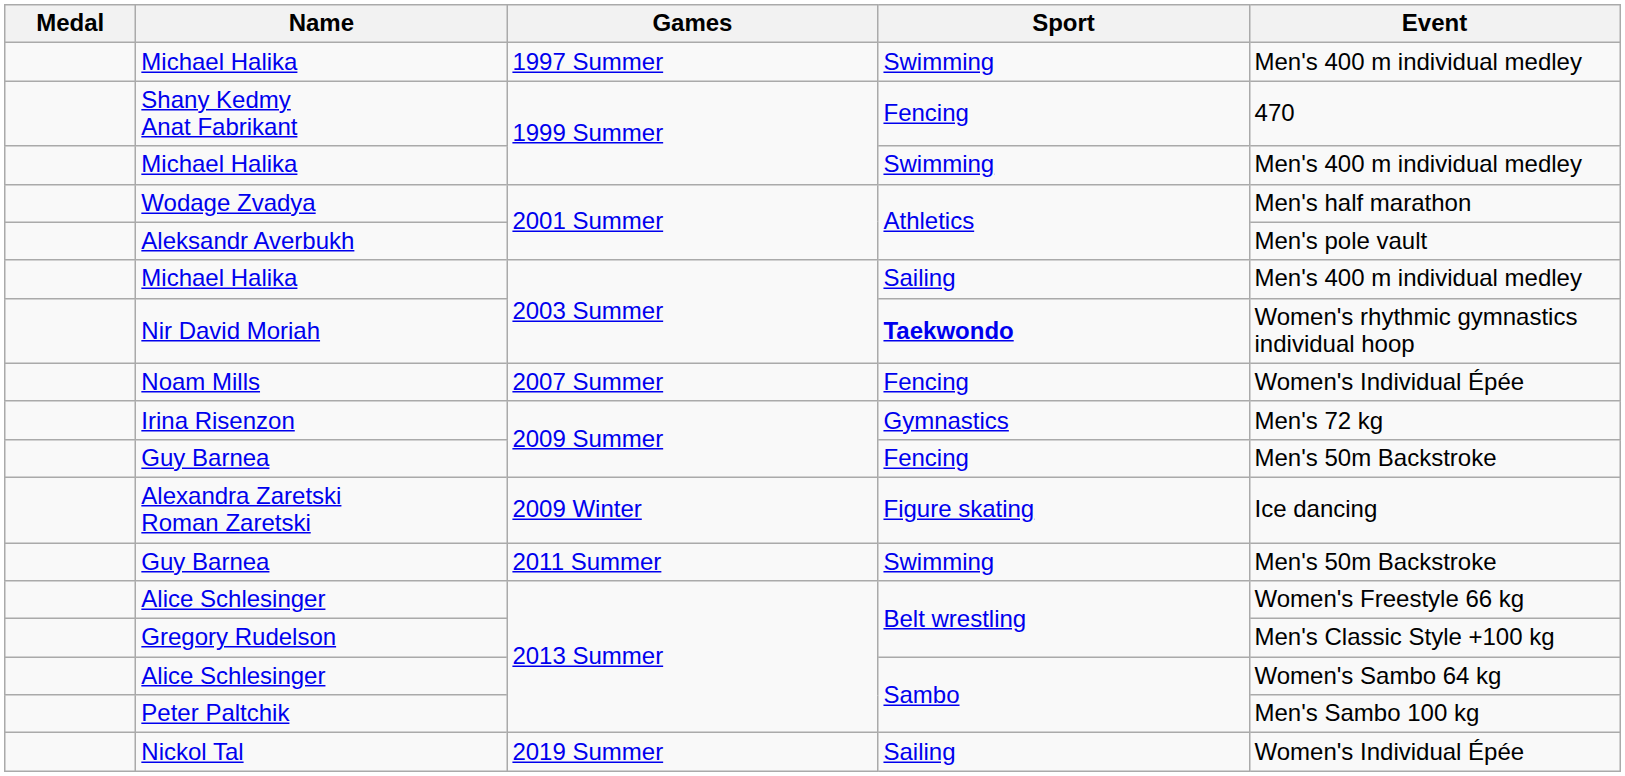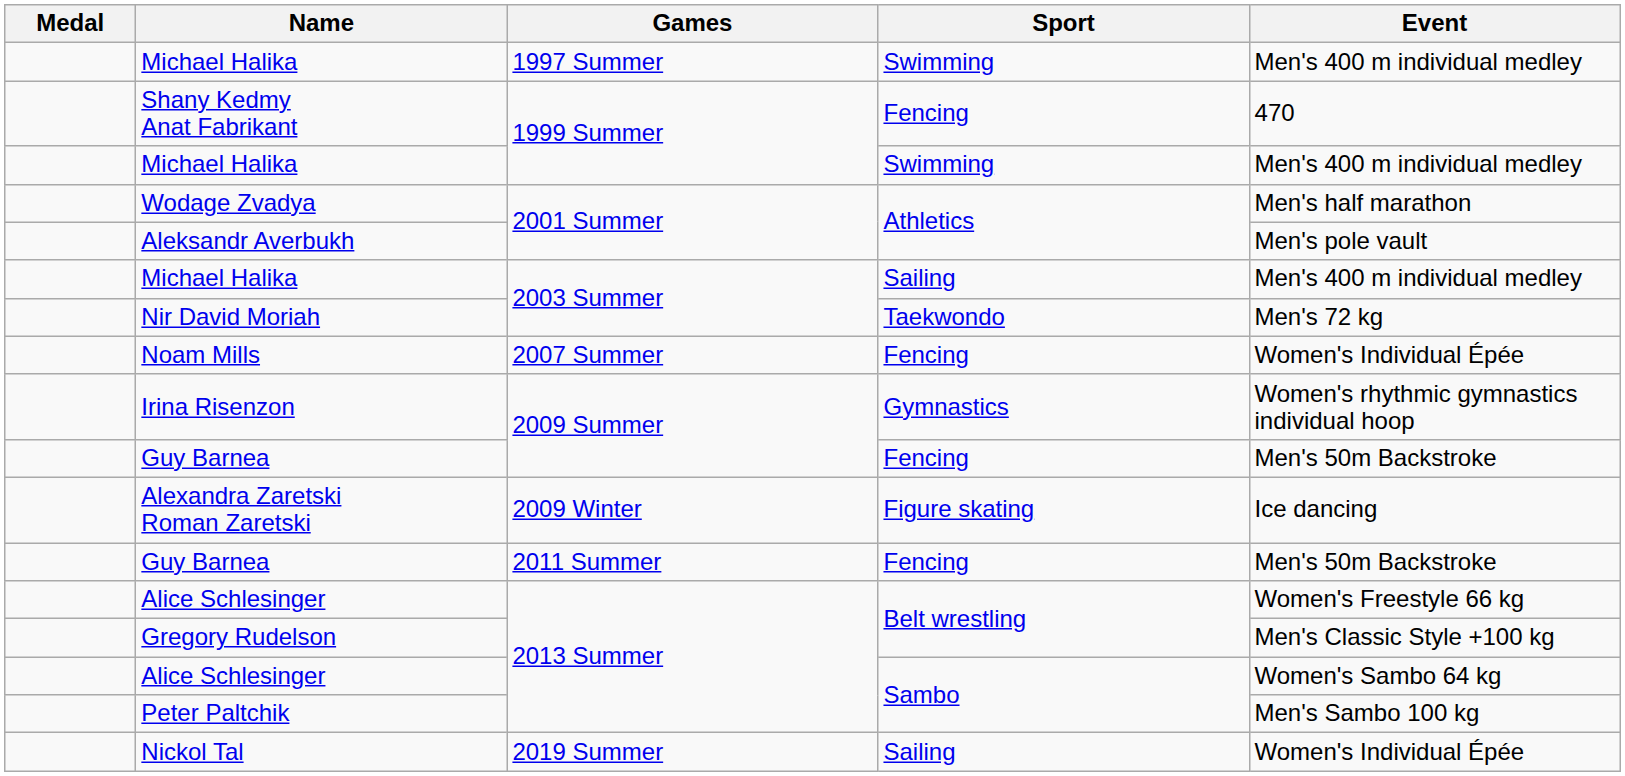Nir David Moriah | Sport: bold -> normal
Nir David Moriah | Event: Women's rhythmic gymnastics individual hoop -> Men's 72 kg
Irina Risenzon | Event: Men's 72 kg -> Women's rhythmic gymnastics individual hoop
Guy Barnea / 2011 Summer | Sport: Swimming -> Fencing
